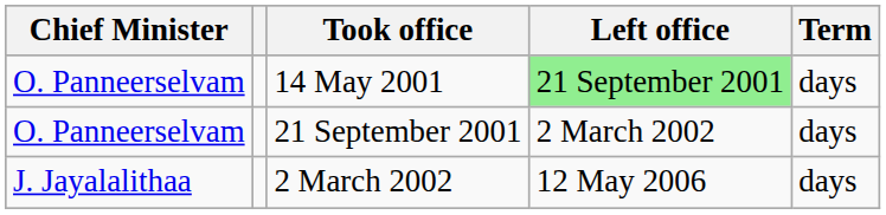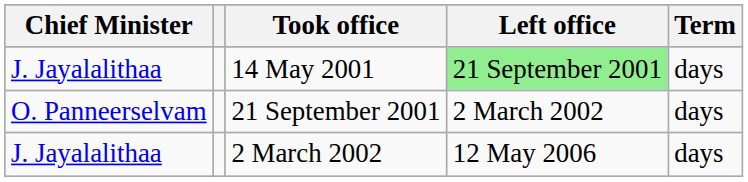14 May 2001 | Chief Minister: O. Panneerselvam -> J. Jayalalithaa
